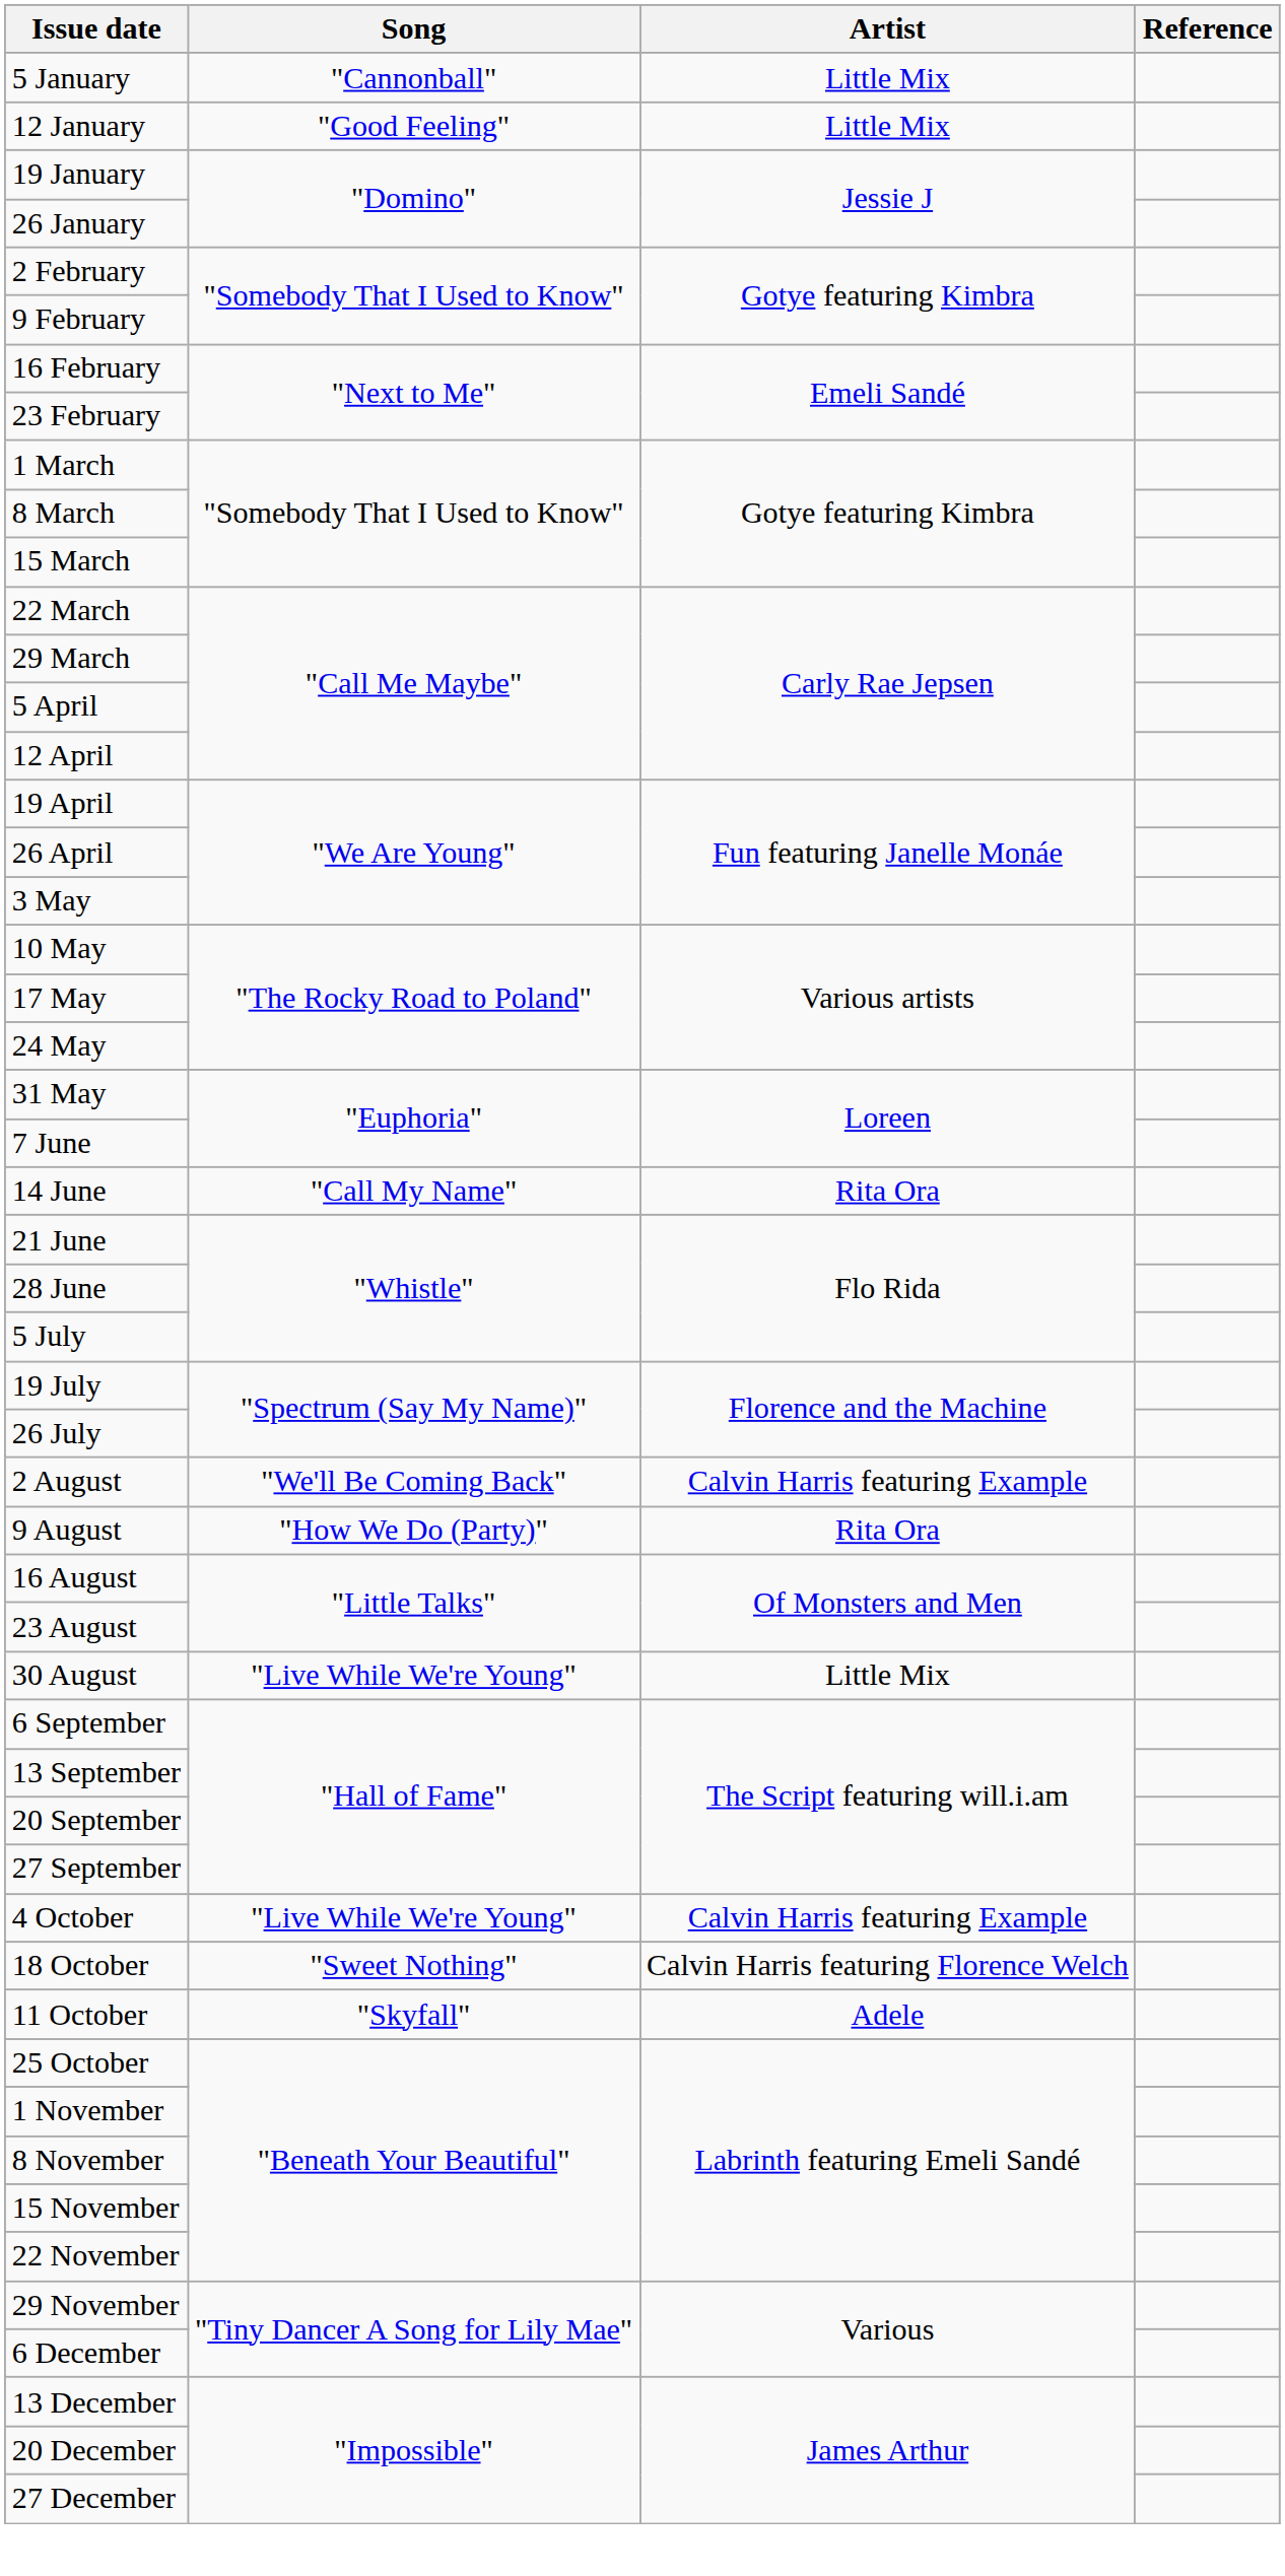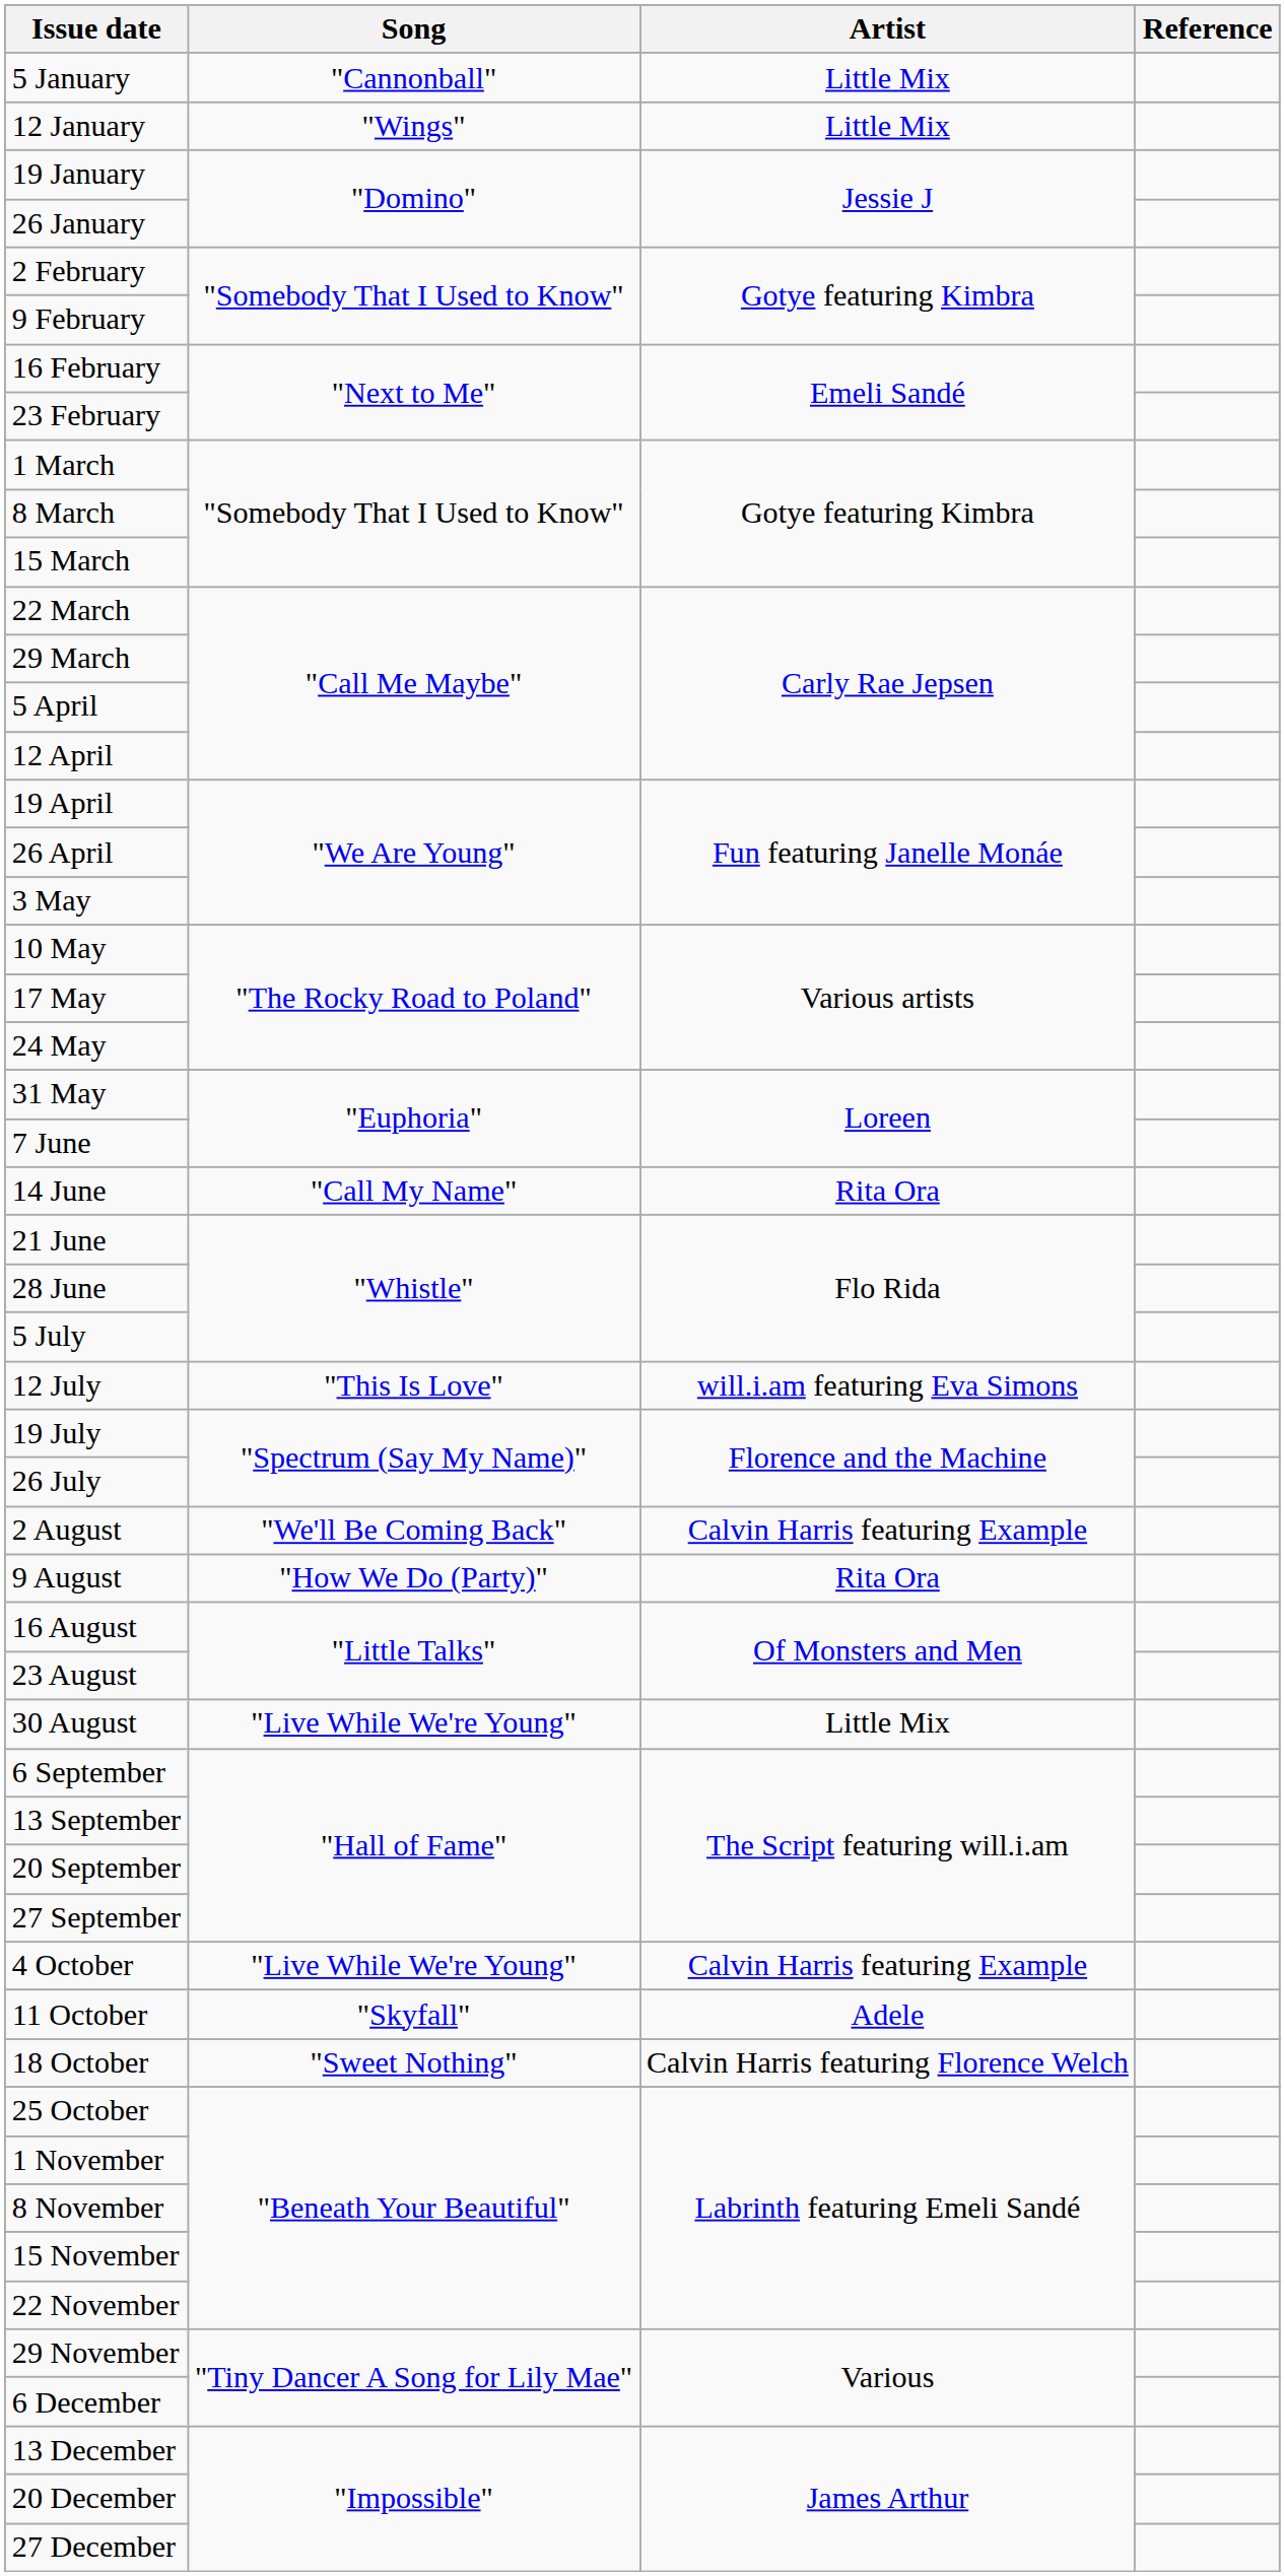12 January | Song: "Good Feeling" -> "Wings"
+ row: 12 July | "This Is Love" | will.i.am featuring Eva Simons
rows swapped: 11 October <-> 18 October
